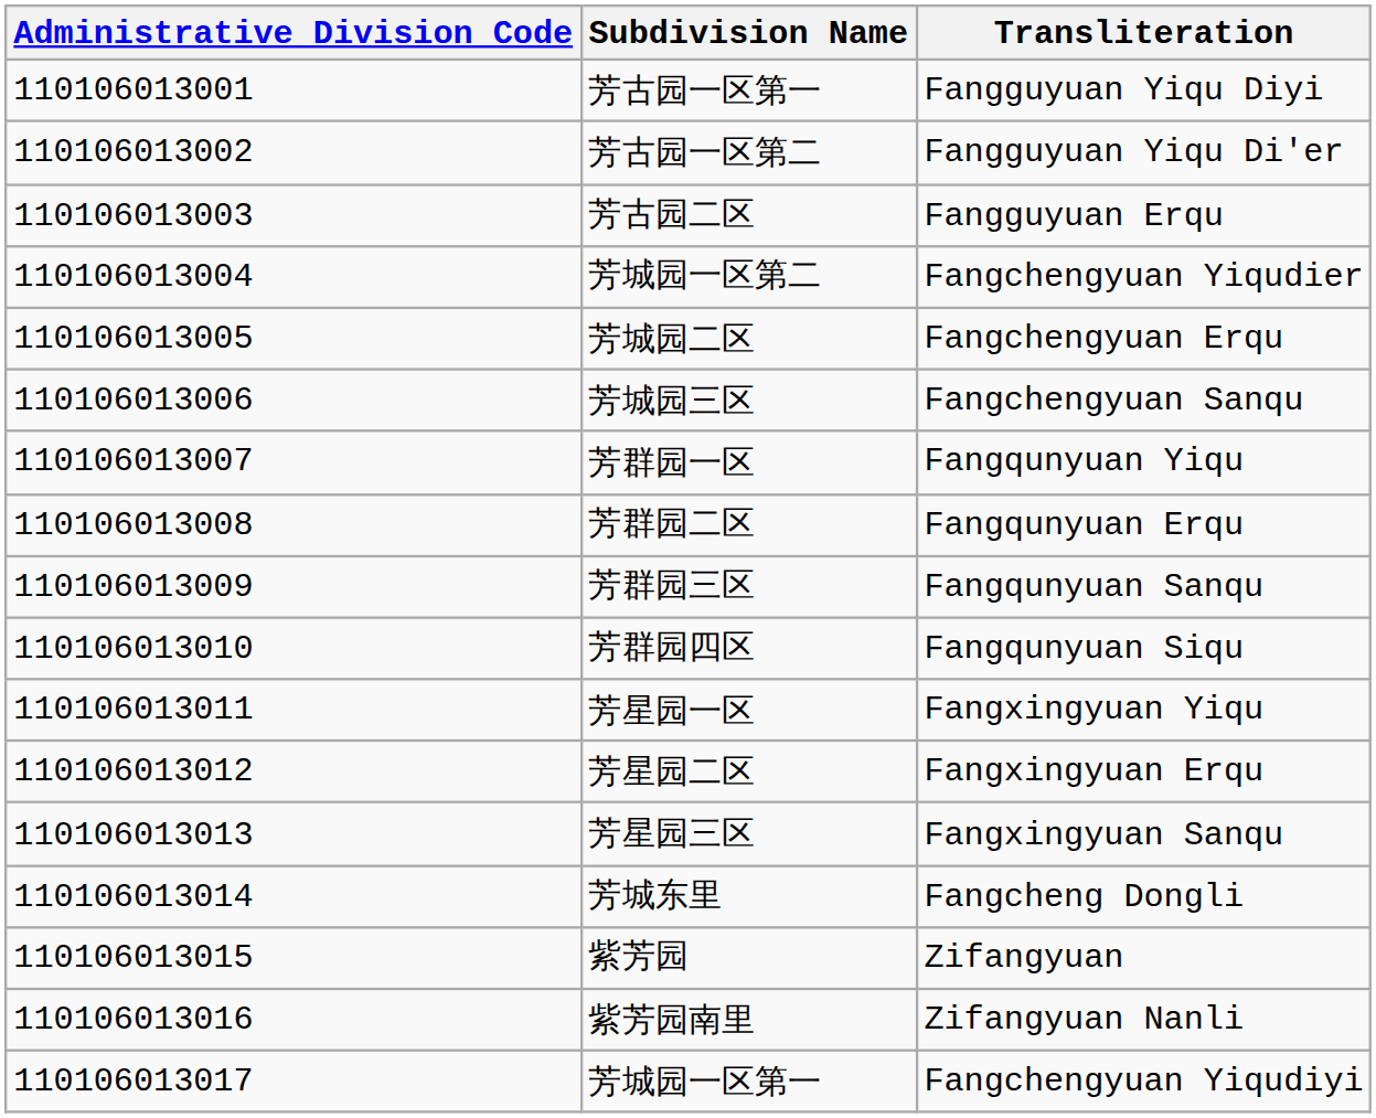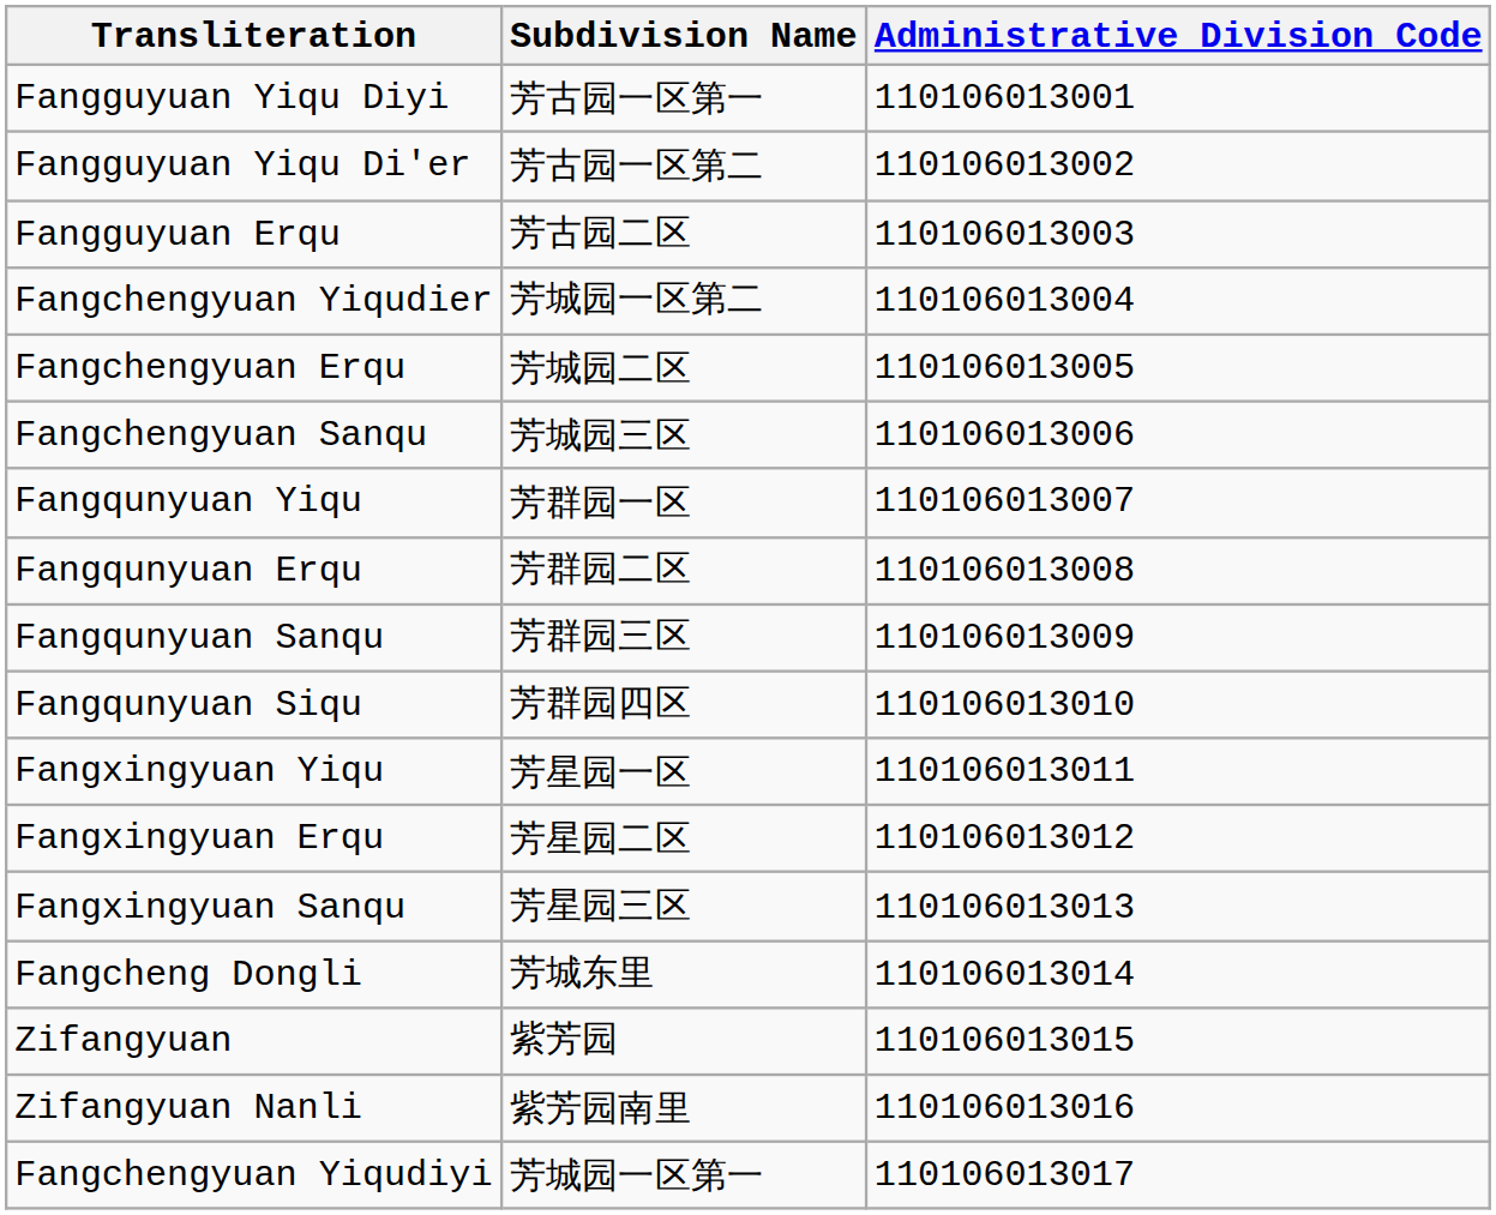columns swapped: Administrative Division Code <-> Transliteration
